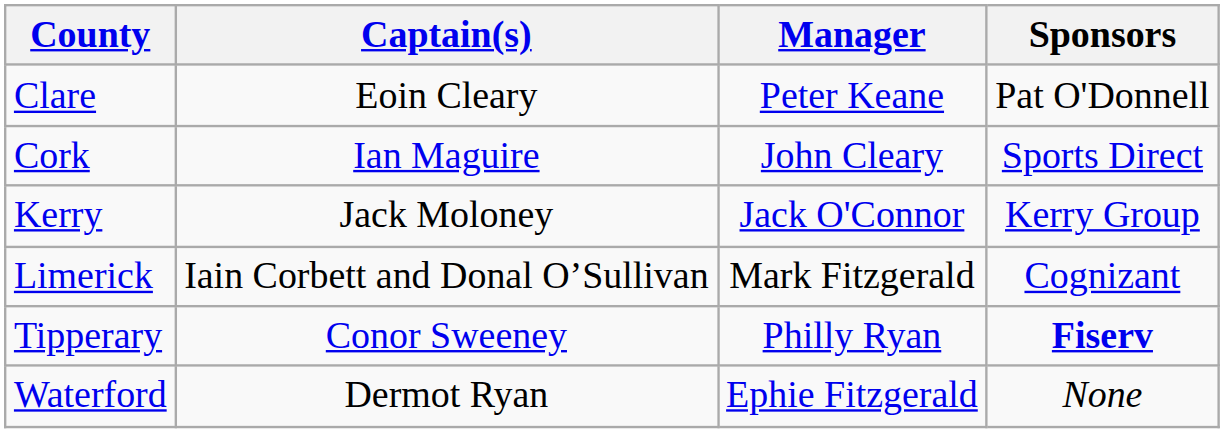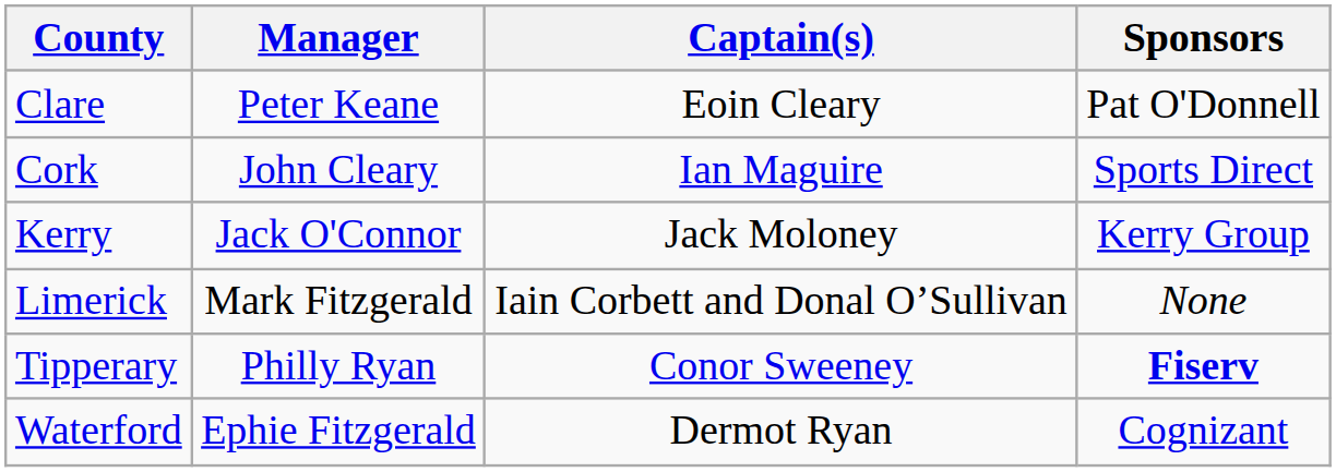columns swapped: Manager <-> Captain(s)
Limerick | Sponsors: Cognizant -> None
Waterford | Sponsors: None -> Cognizant
